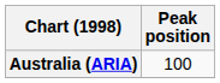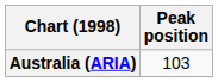Australia (ARIA) | Peak position: 100 -> 103
